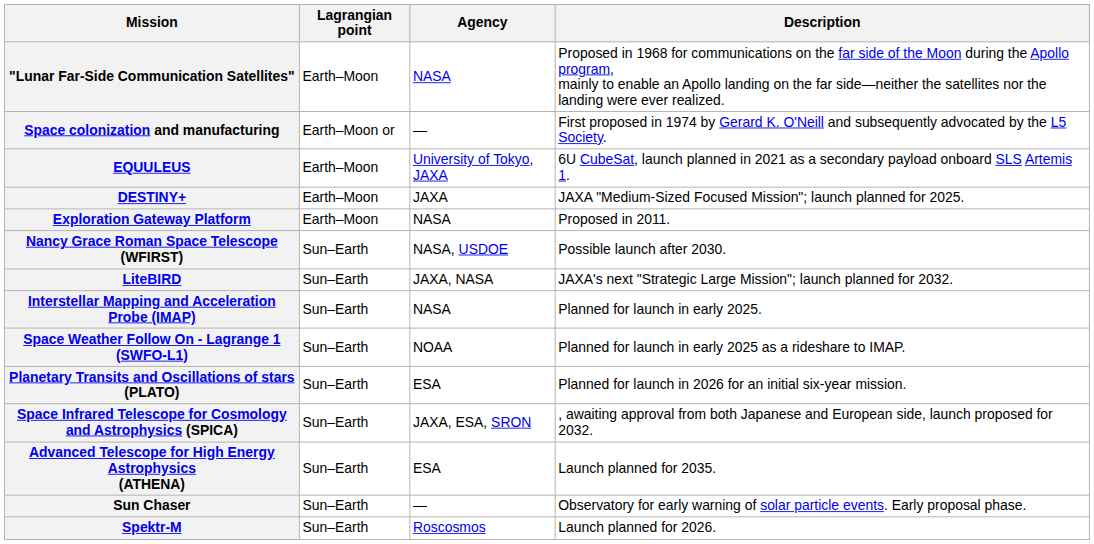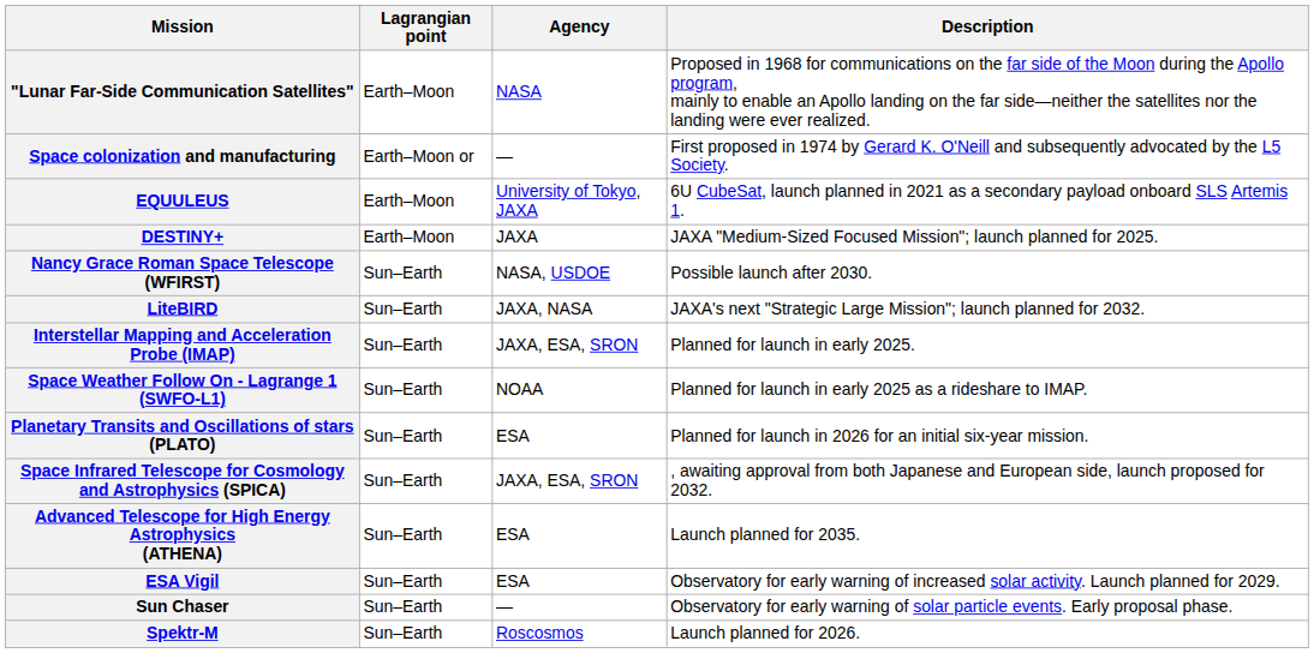- row: Exploration Gateway Platform | Earth–Moon | NASA | Proposed in 2011.
Interstellar Mapping and Acceleration Probe (IMAP) | Agency: NASA -> JAXA, ESA, SRON
+ row: ESA Vigil | Sun–Earth | ESA | Observatory for early warning of increased solar activity. Launch planned for 2029.
